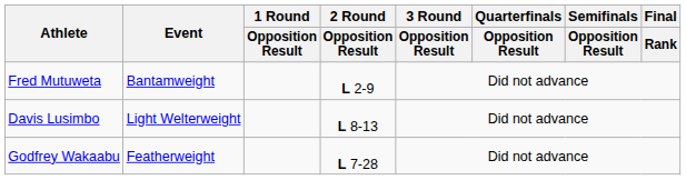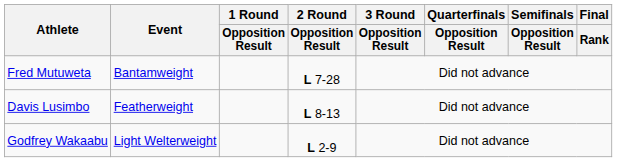Fred Mutuweta | 2 Round / Opposition Result: L 2-9 -> L 7-28
Davis Lusimbo | Event: Light Welterweight -> Featherweight
Godfrey Wakaabu | Event: Featherweight -> Light Welterweight
Godfrey Wakaabu | 2 Round / Opposition Result: L 7-28 -> L 2-9
